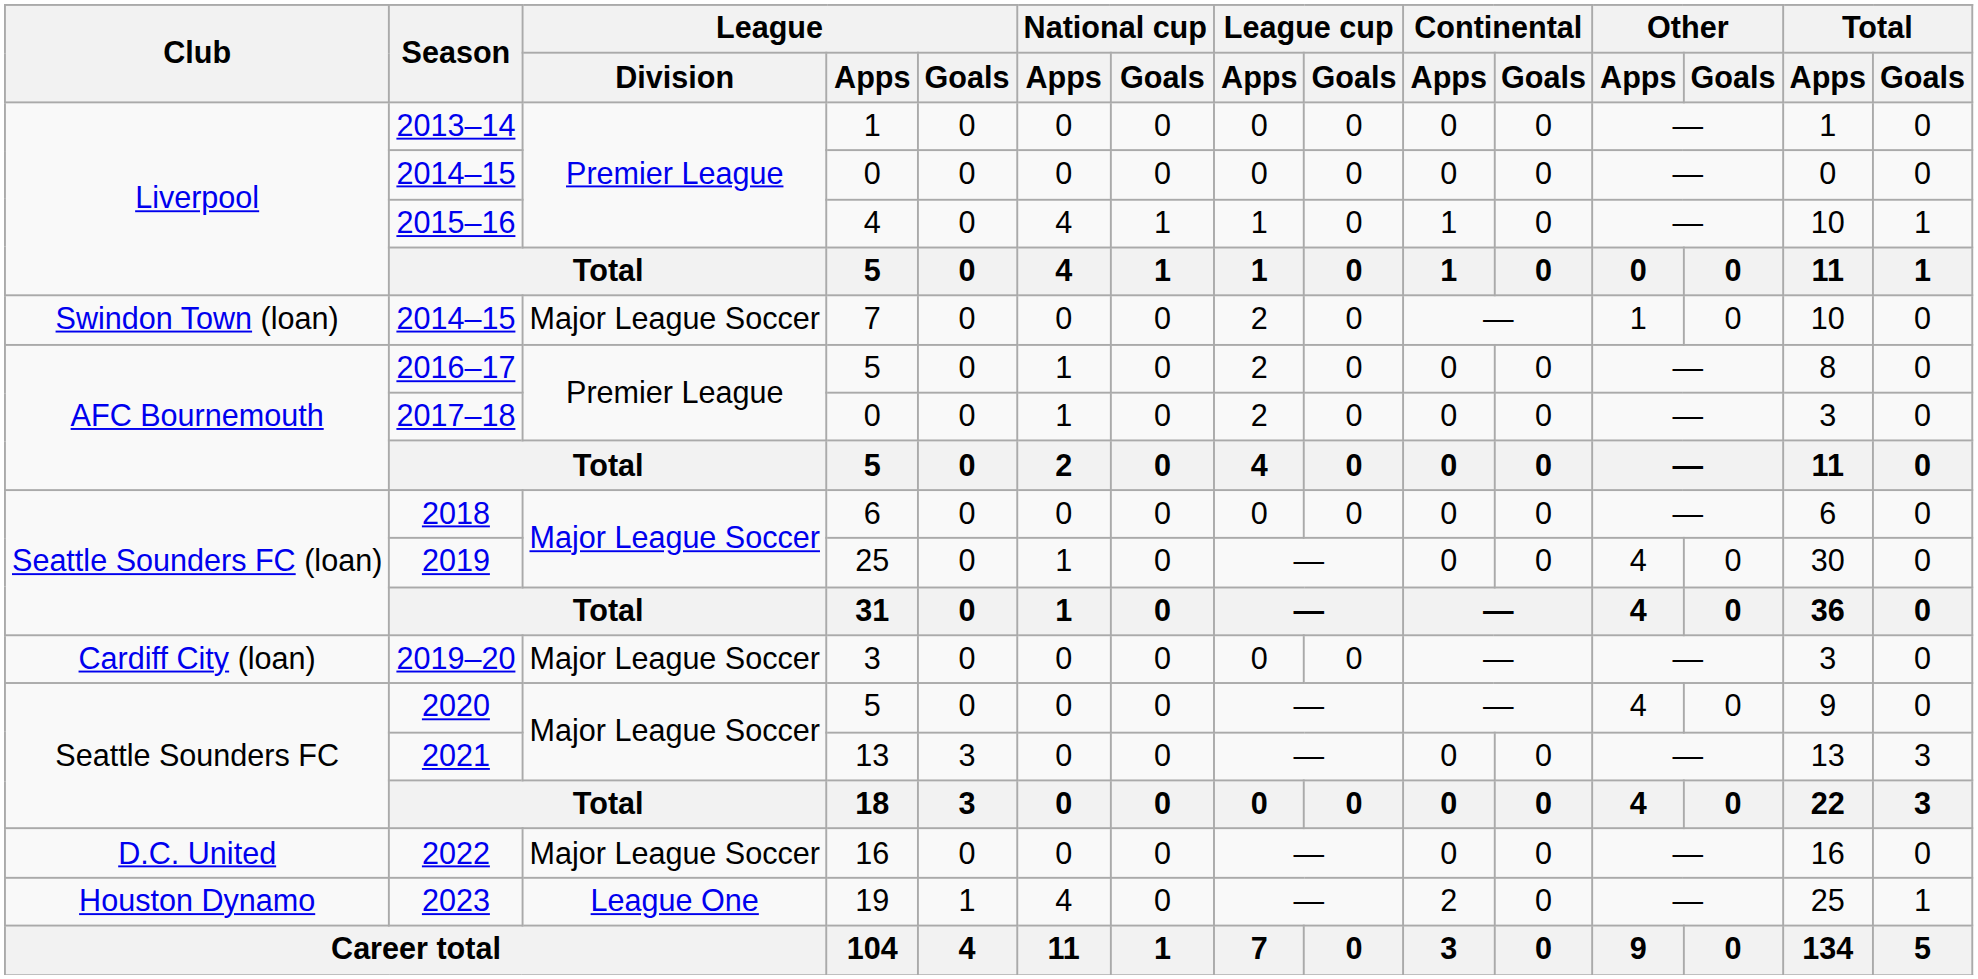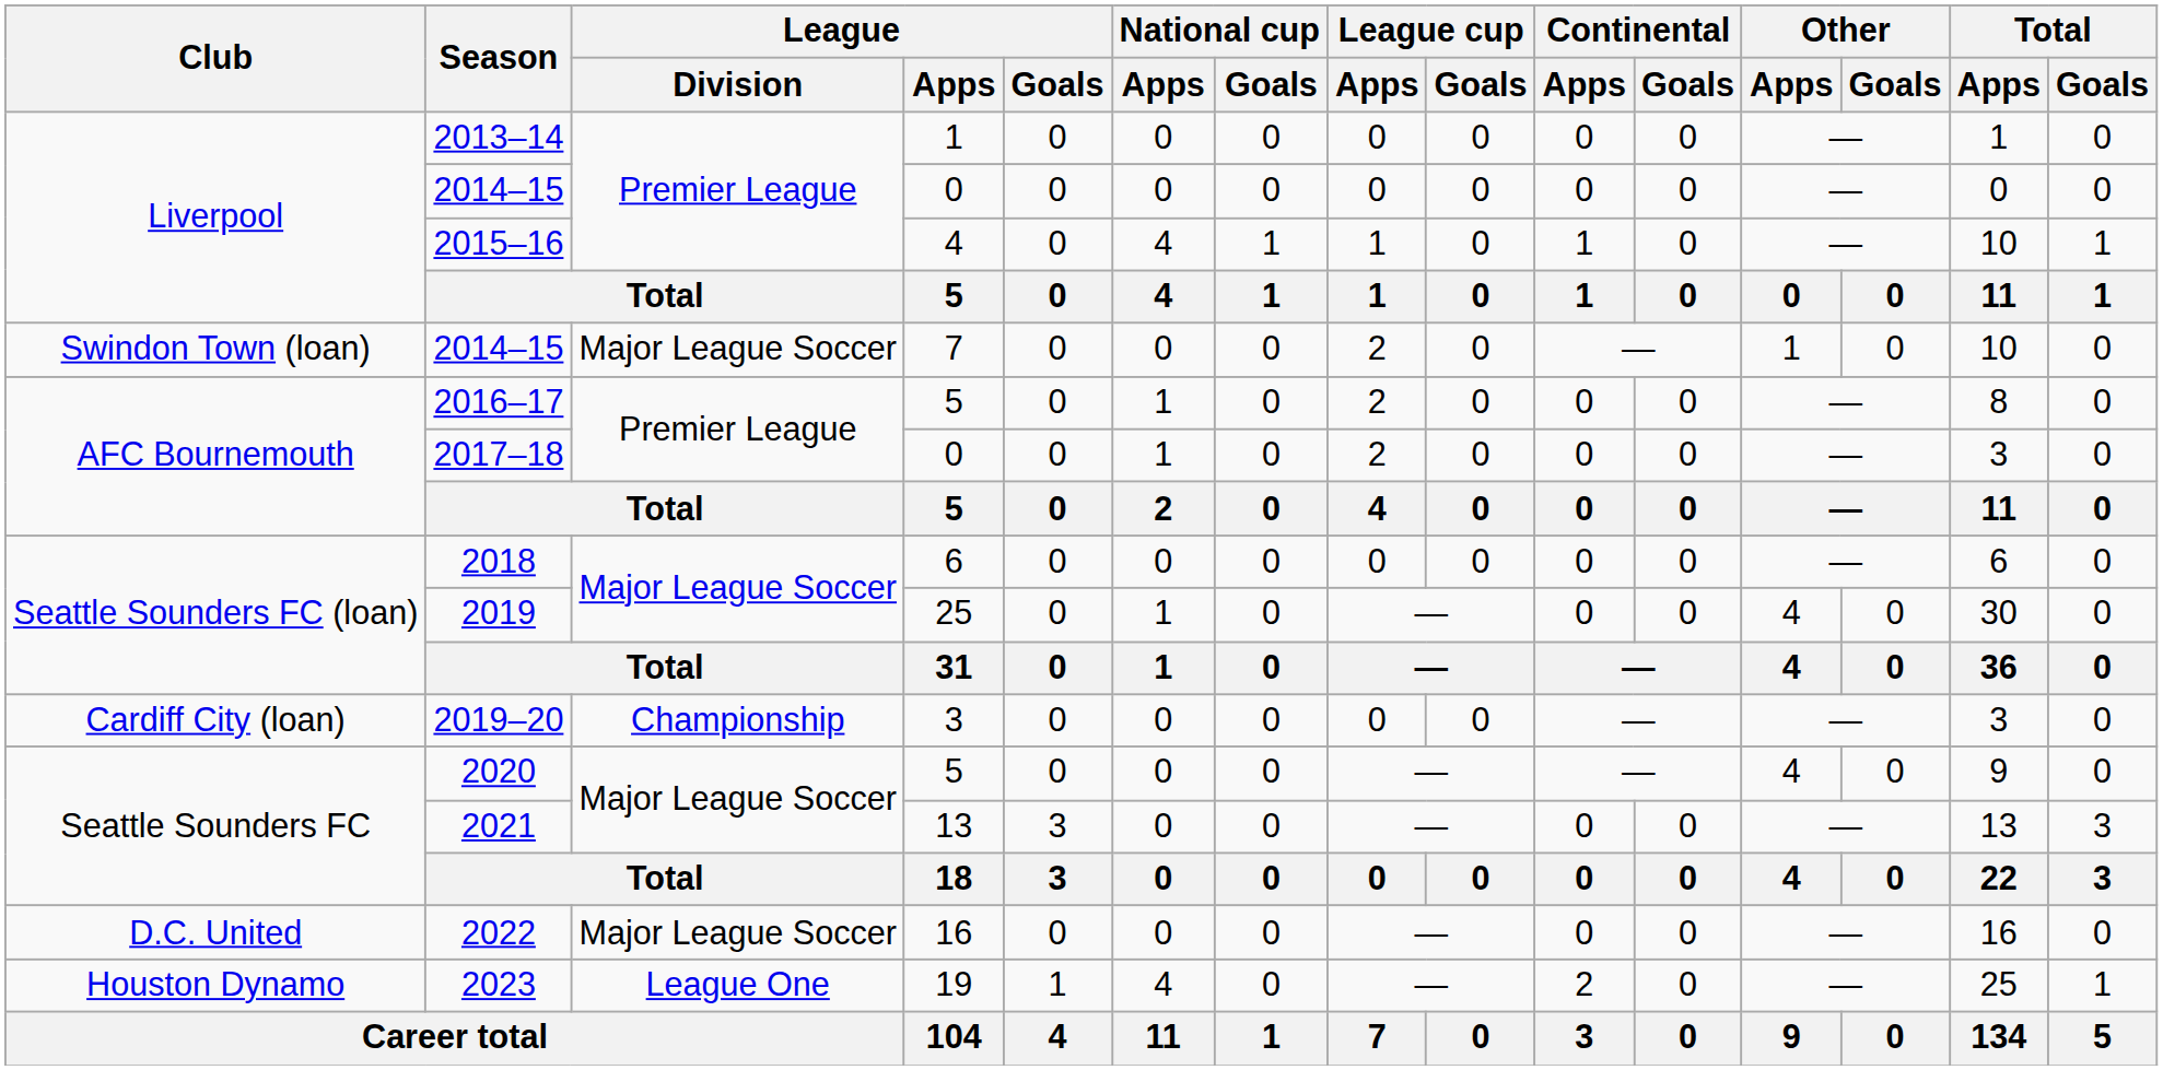2019–20 | League / Division: Major League Soccer -> Championship
